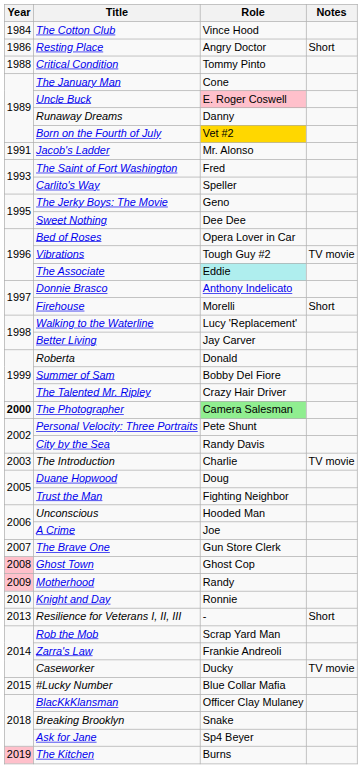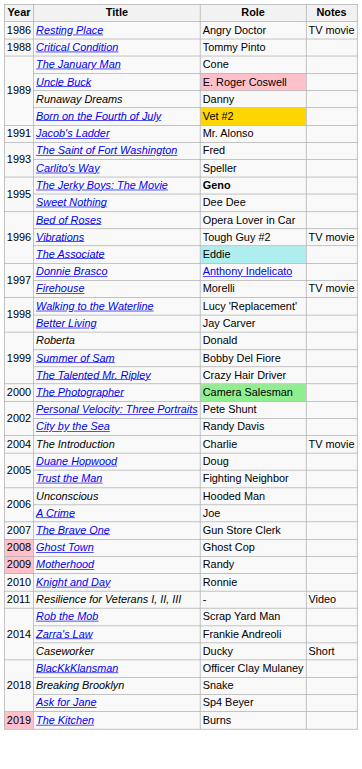- row: 1984 | The Cotton Club | Vince Hood
Resting Place | Notes: Short -> TV movie
The Jerky Boys: The Movie | Role: normal -> bold
Firehouse | Notes: Short -> TV movie
The Photographer | Year: bold -> normal
The Introduction | Year: 2003 -> 2004
Resilience for Veterans I, II, III | Year: 2013 -> 2011
Resilience for Veterans I, II, III | Notes: Short -> Video
Caseworker | Notes: TV movie -> Short
- row: 2015 | #Lucky Number | Blue Collar Mafia
